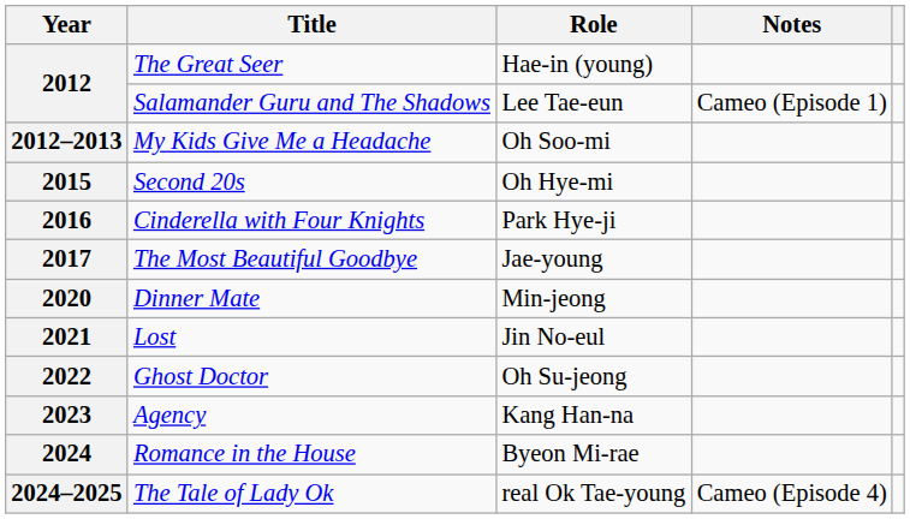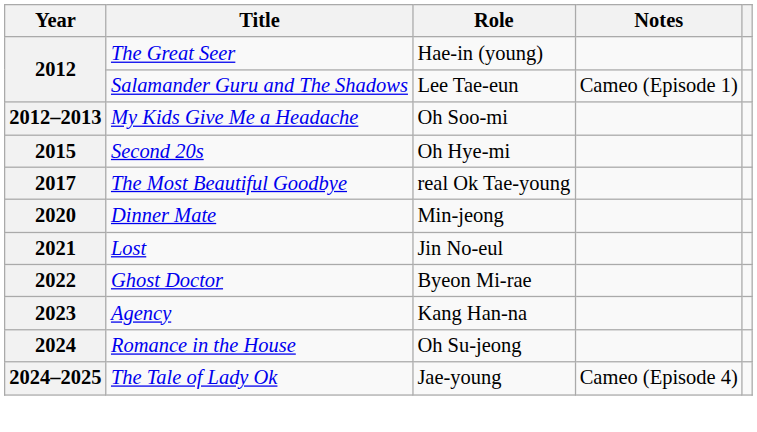- row: 2016 | Cinderella with Four Knights | Park Hye-ji
2017 | Role: Jae-young -> real Ok Tae-young
2022 | Role: Oh Su-jeong -> Byeon Mi-rae
2024 | Role: Byeon Mi-rae -> Oh Su-jeong
2024–2025 | Role: real Ok Tae-young -> Jae-young
